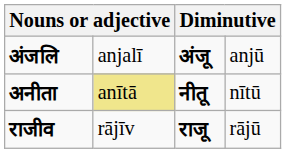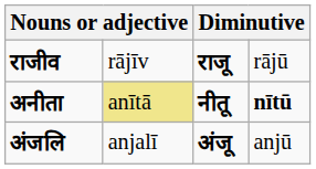rows swapped: राजीव <-> अंजलि
अनीता | column 4: normal -> bold
